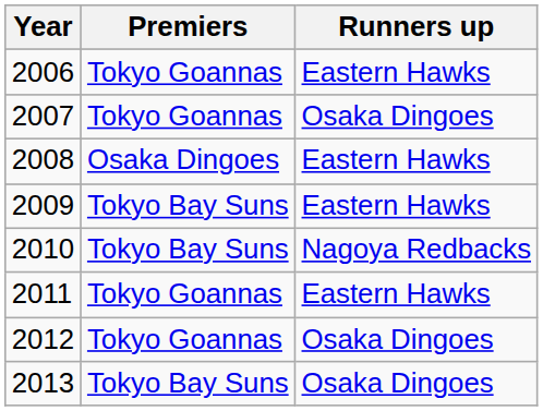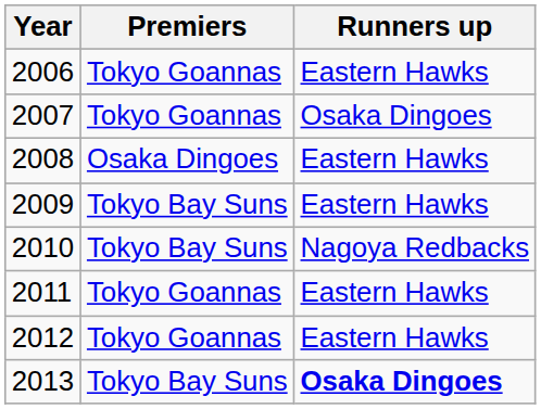2012 | Runners up: Osaka Dingoes -> Eastern Hawks
2013 | Runners up: normal -> bold
